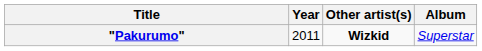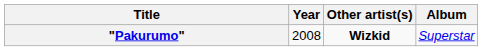"Pakurumo" | Year: 2011 -> 2008
